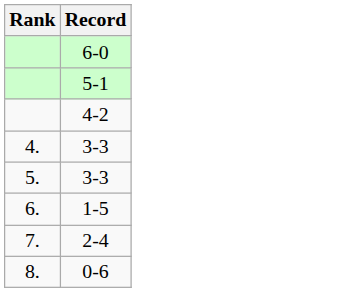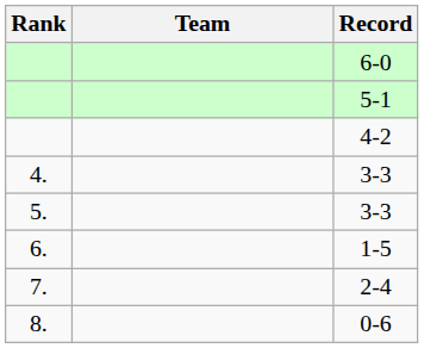+ column: Team
